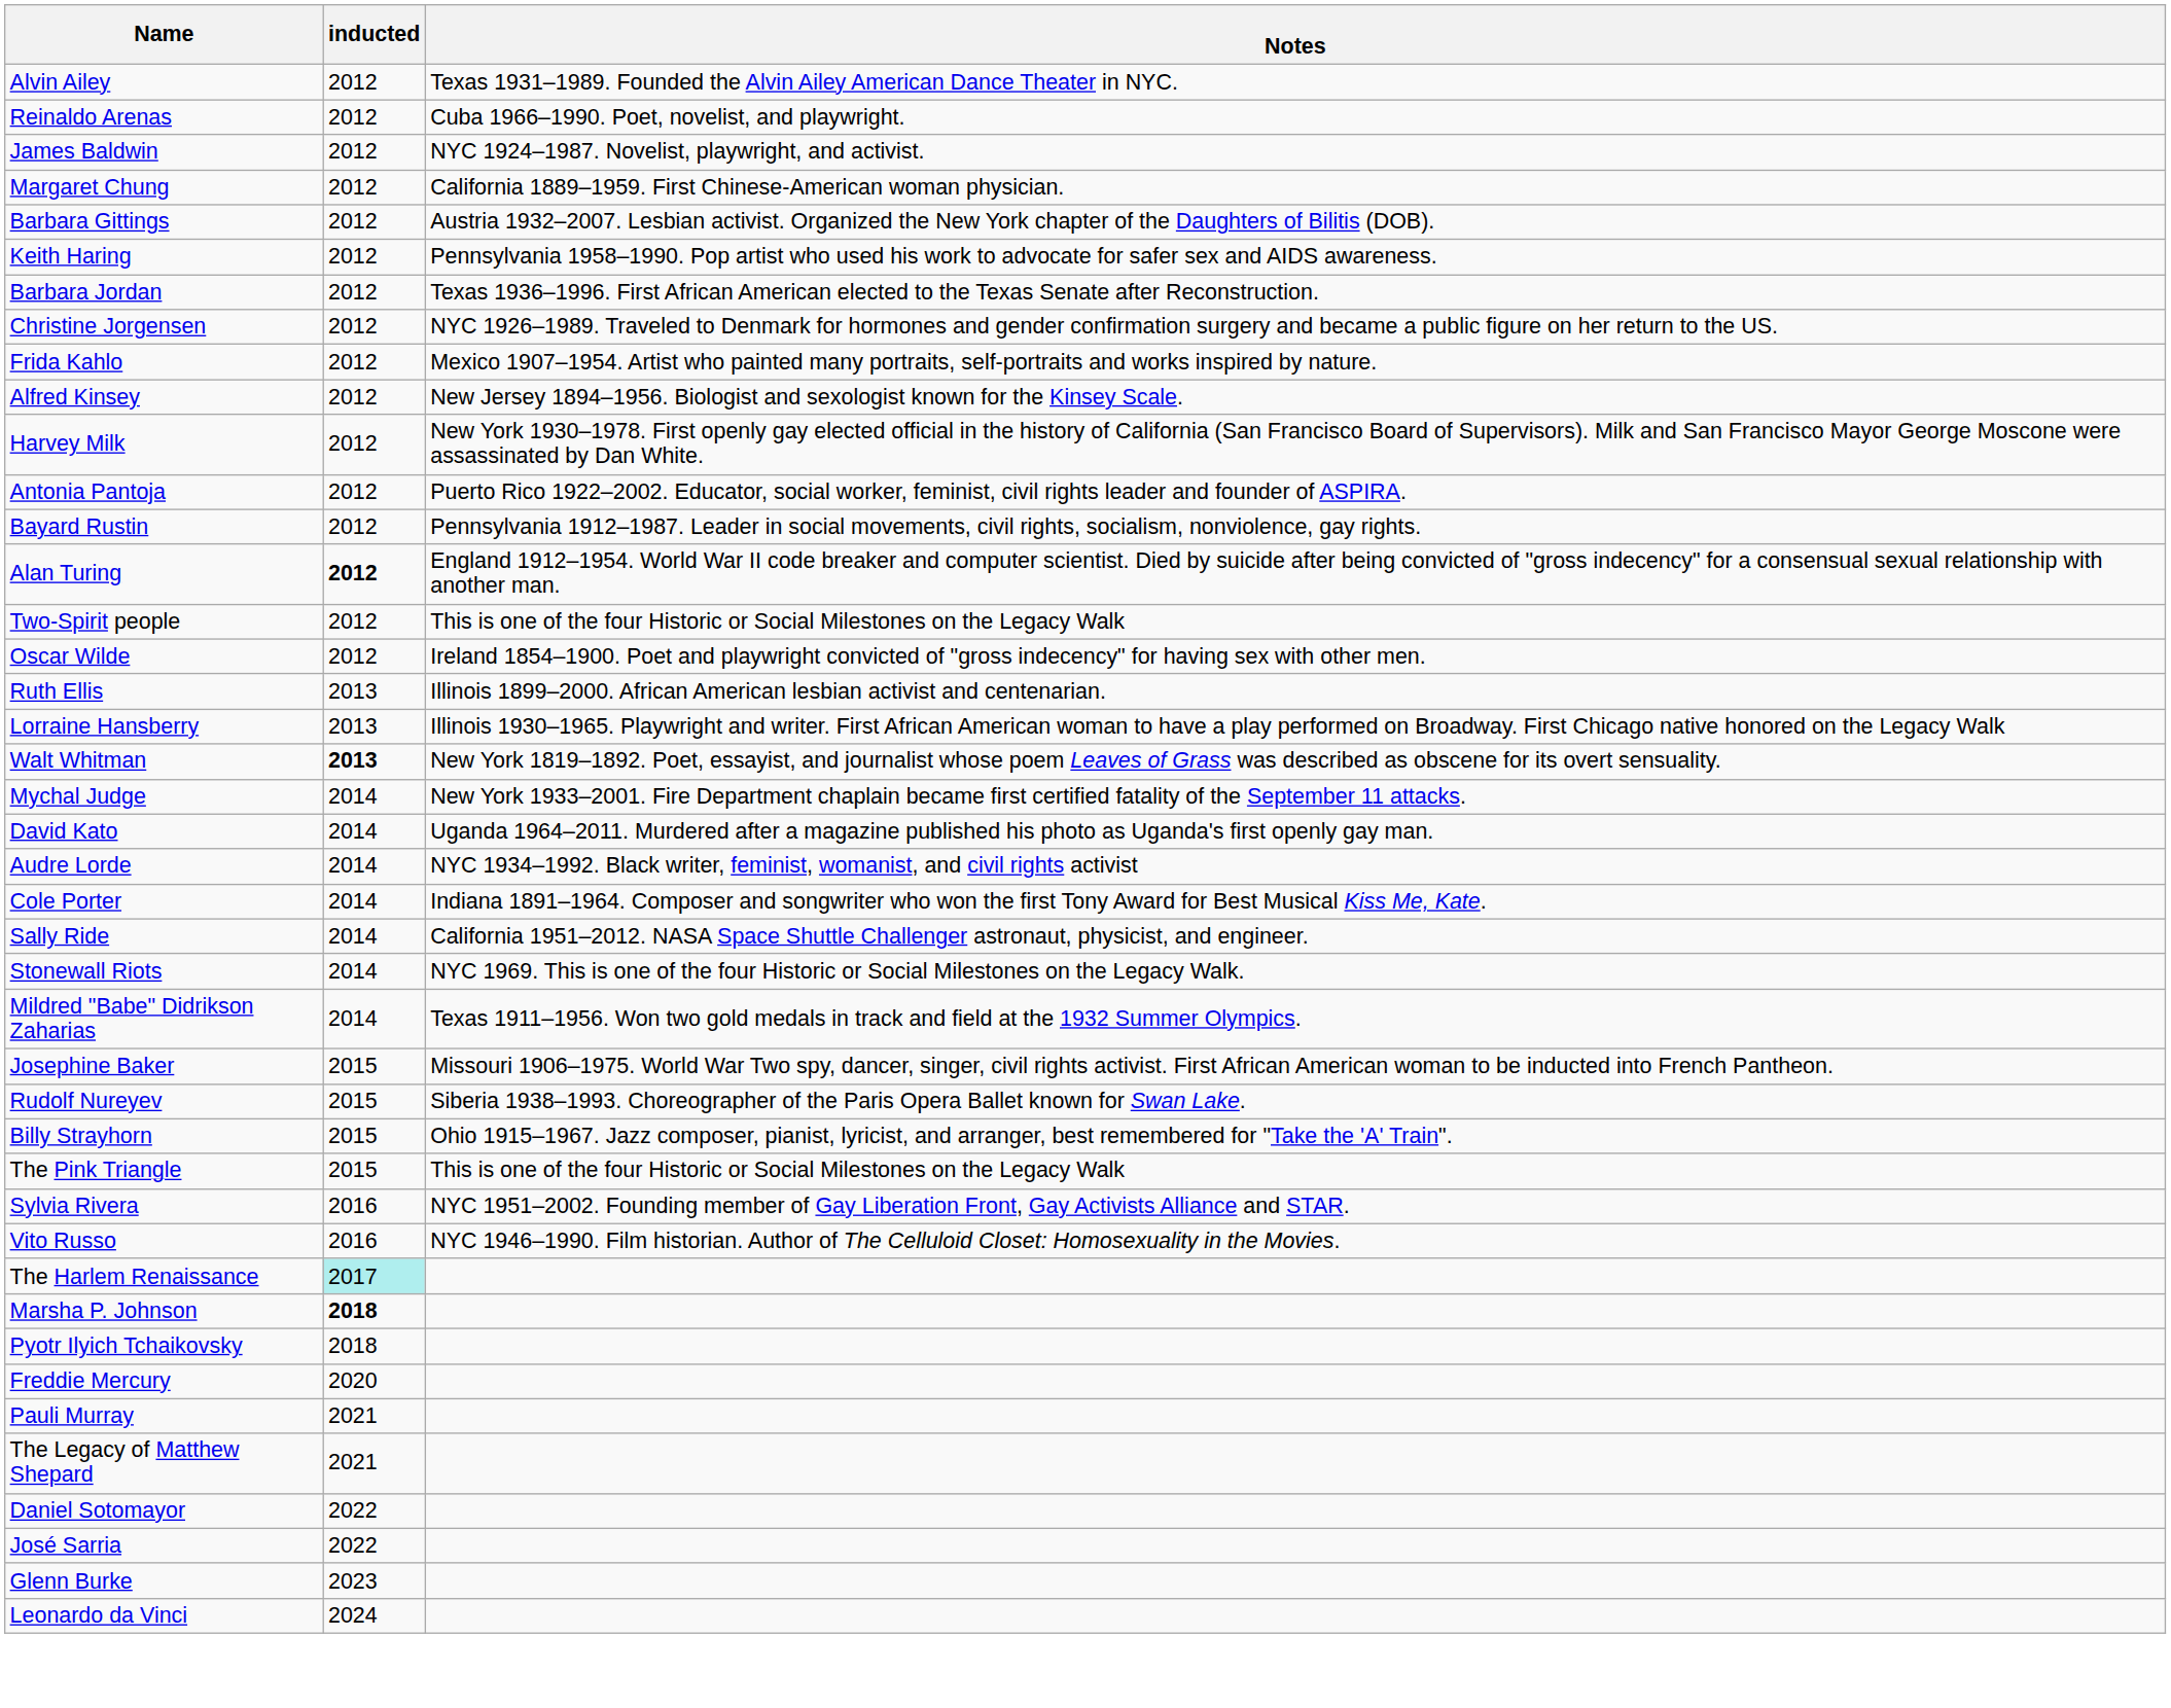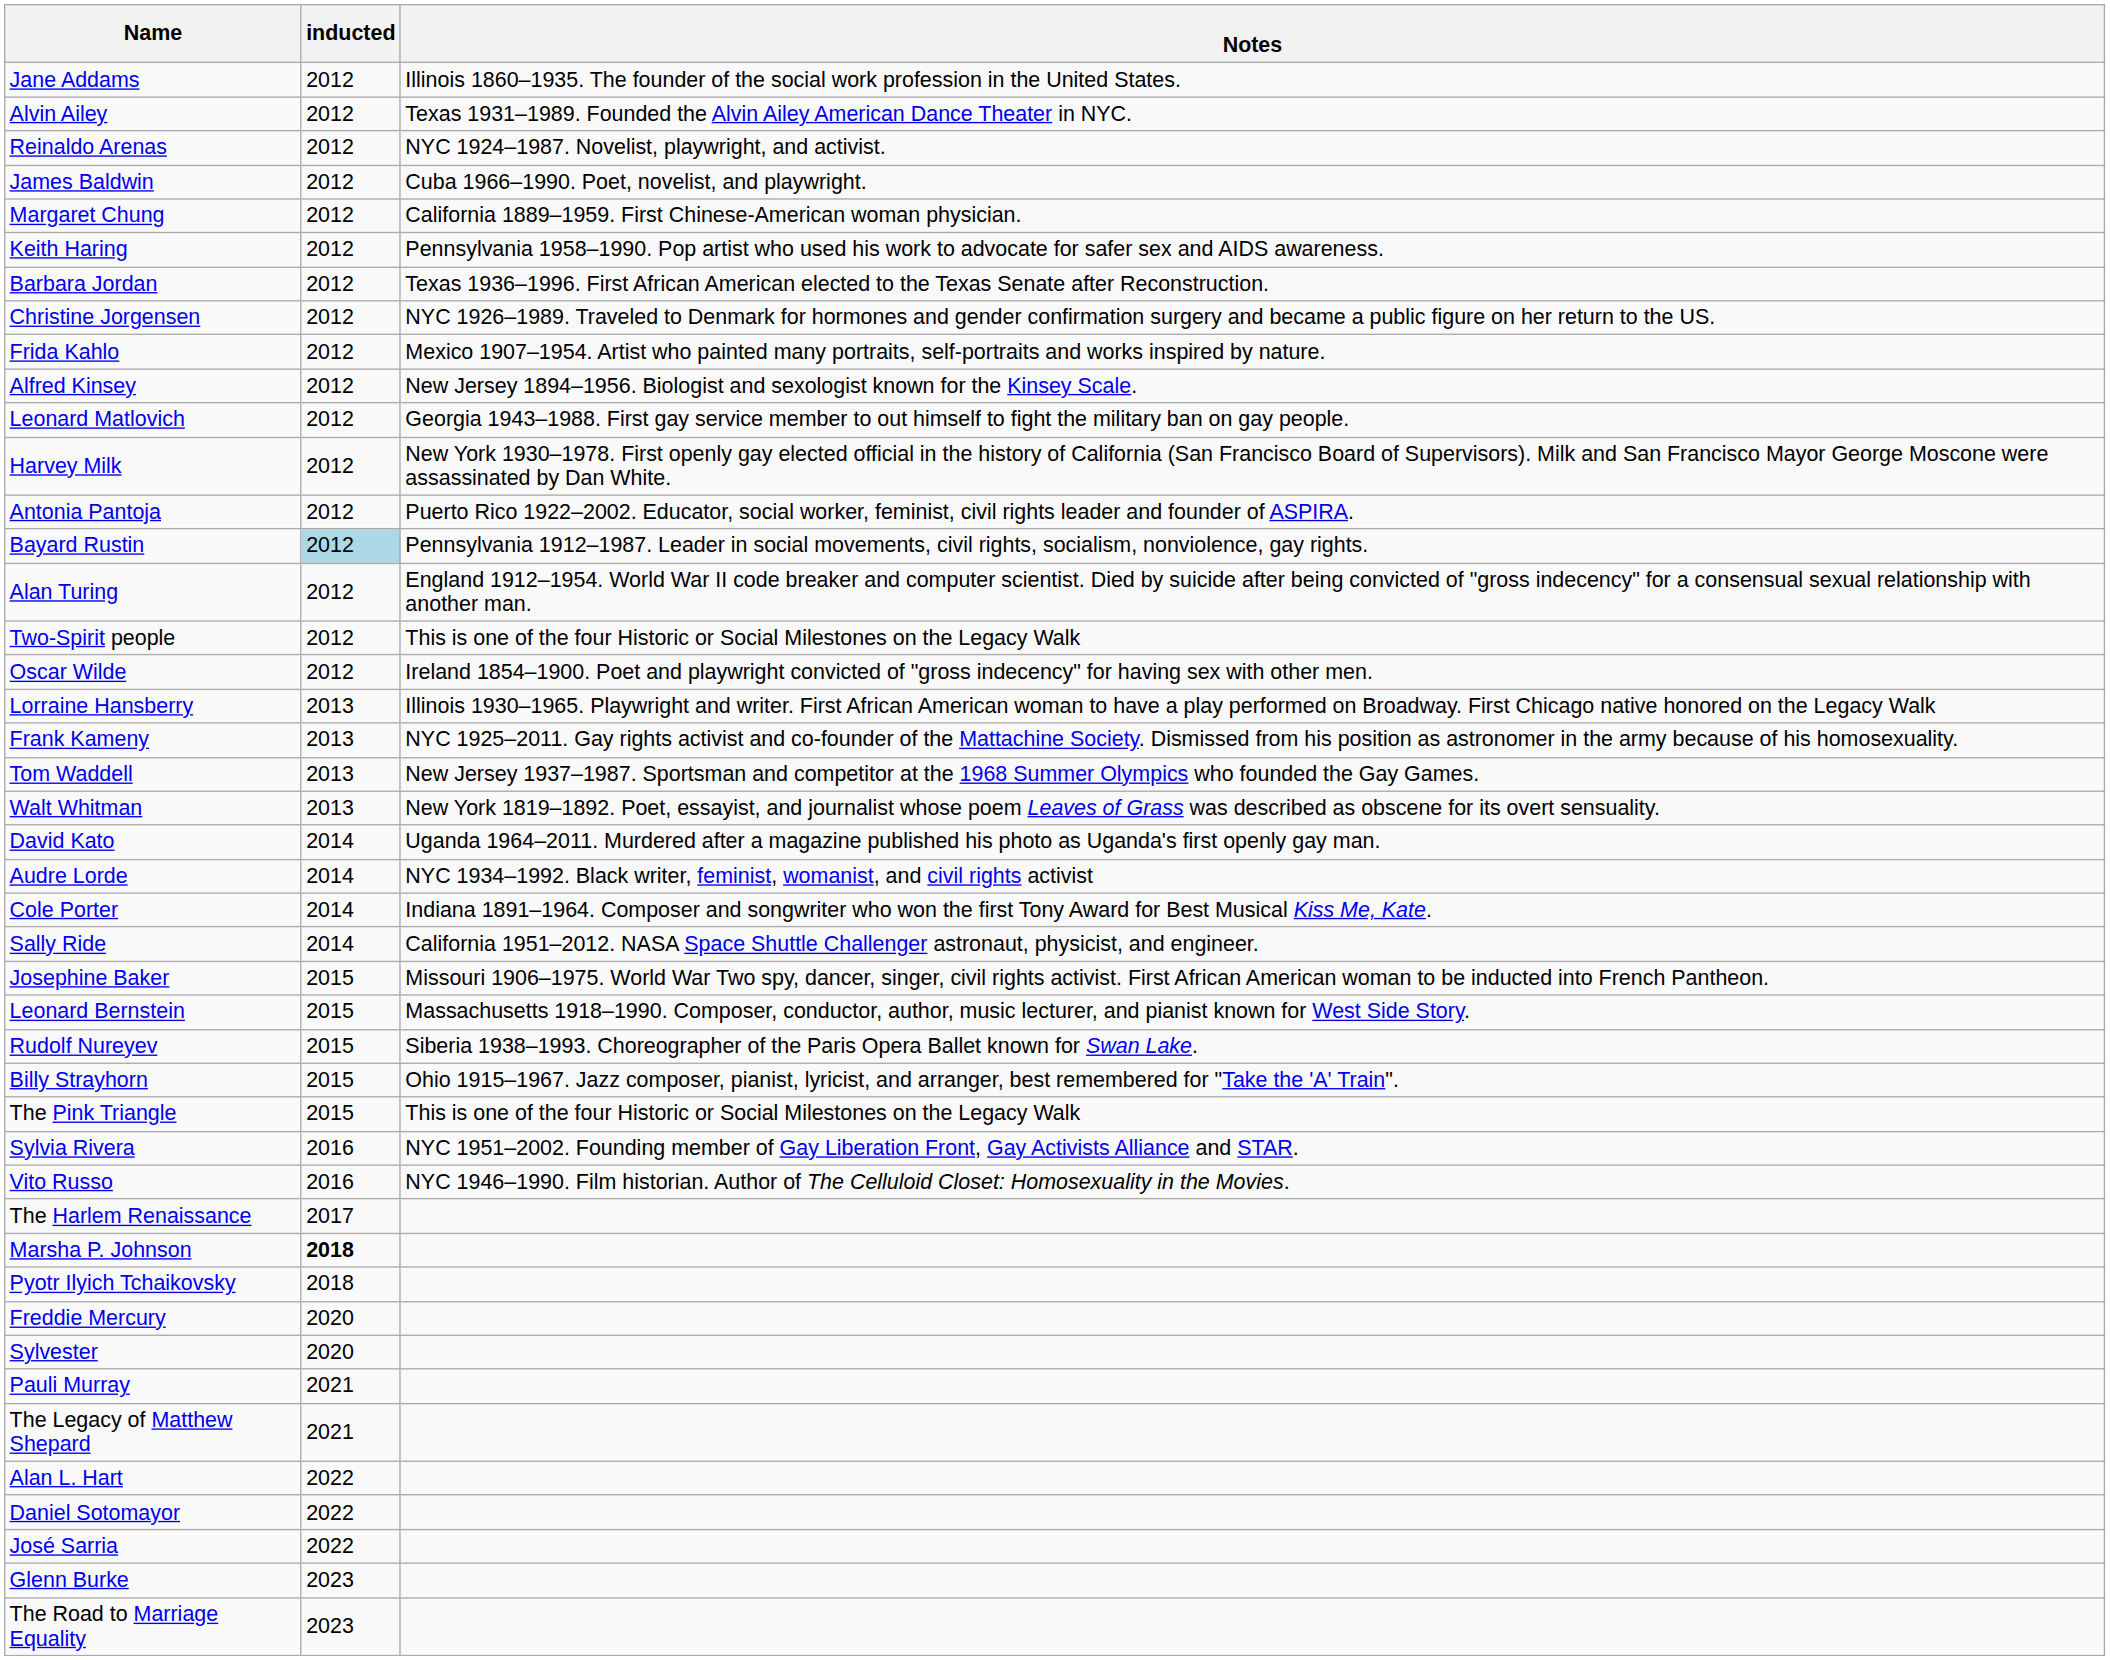+ row: Jane Addams | 2012 | Illinois 1860–1935. The founder of the social work profession in the United States.
Reinaldo Arenas | Notes: Cuba 1966–1990. Poet, novelist, and playwright. -> NYC 1924–1987. Novelist, playwright, and activist.
James Baldwin | Notes: NYC 1924–1987. Novelist, playwright, and activist. -> Cuba 1966–1990. Poet, novelist, and playwright.
- row: Barbara Gittings | 2012 | Austria 1932–2007. Lesbian activist. Organized the New York chapter of the Daughters of Bilitis (DOB).
+ row: Leonard Matlovich | 2012 | Georgia 1943–1988. First gay service member to out himself to fight the military ban on gay people.
Bayard Rustin | inducted: no background -> lightblue background
Alan Turing | inducted: bold -> normal
- row: Ruth Ellis | 2013 | Illinois 1899–2000. African American lesbian activist and centenarian.
+ row: Frank Kameny | 2013 | NYC 1925–2011. Gay rights activist and co-founder of the Mattachine Society. Dismissed from his position as astronomer in the army because of his homosexuality.
+ row: Tom Waddell | 2013 | New Jersey 1937–1987. Sportsman and competitor at the 1968 Summer Olympics who founded the Gay Games.
Walt Whitman | inducted: bold -> normal
- row: Mychal Judge | 2014 | New York 1933–2001. Fire Department chaplain became first certified fatality of the September 11 attacks.
- row: Stonewall Riots | 2014 | NYC 1969. This is one of the four Historic or Social Milestones on the Legacy Walk.
- row: Mildred "Babe" Didrikson Zaharias | 2014 | Texas 1911–1956. Won two gold medals in track and field at the 1932 Summer Olympics.
+ row: Leonard Bernstein | 2015 | Massachusetts 1918–1990. Composer, conductor, author, music lecturer, and pianist known for West Side Story.
The Harlem Renaissance | inducted: paleturquoise background -> no background
+ row: Sylvester | 2020
+ row: Alan L. Hart | 2022
+ row: The Road to Marriage Equality | 2023
- row: Leonardo da Vinci | 2024
